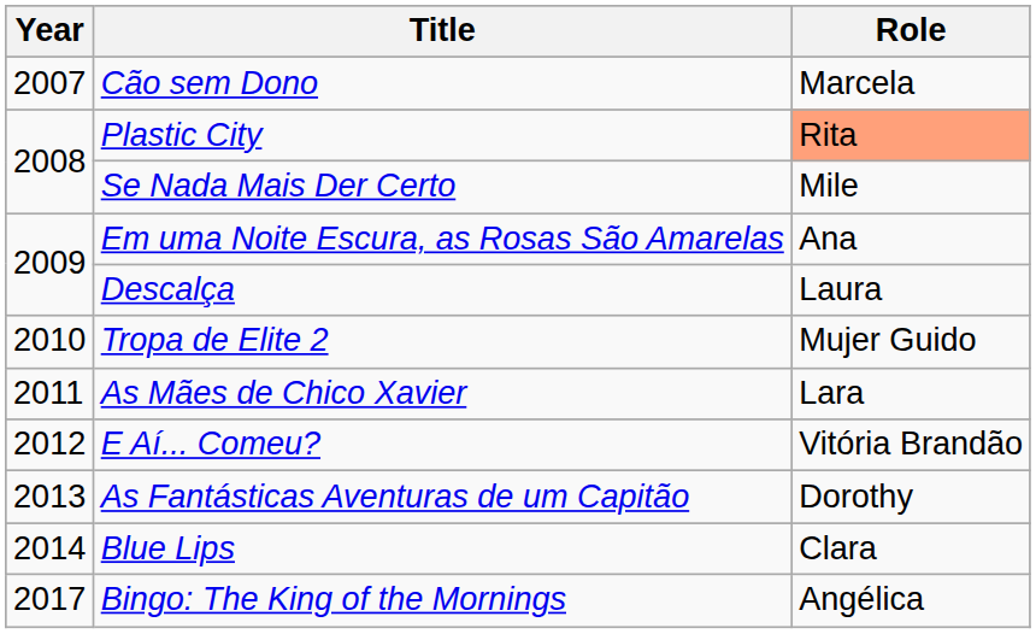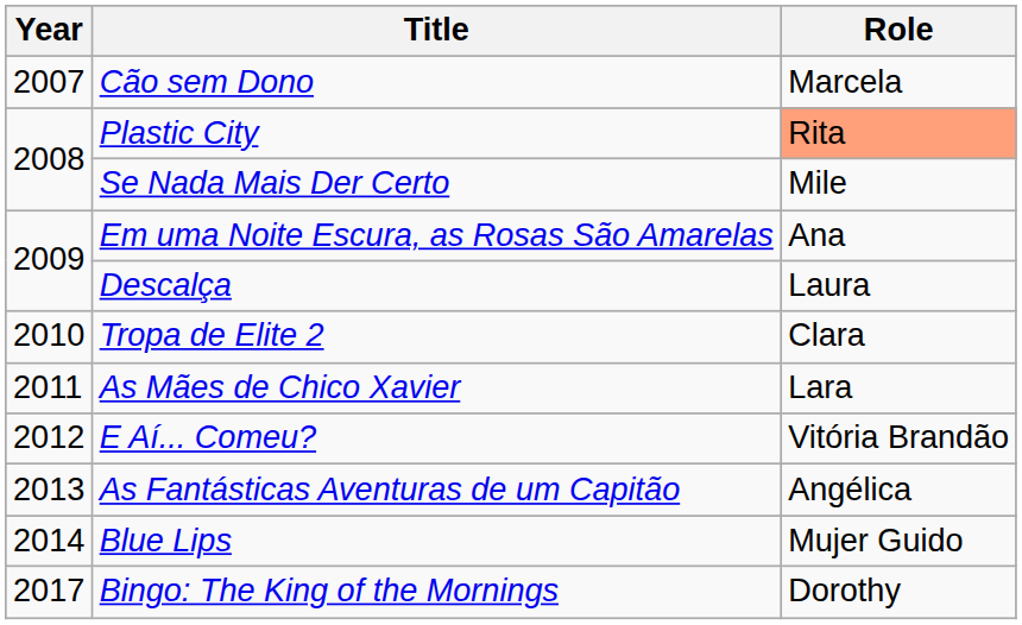Tropa de Elite 2 | Role: Mujer Guido -> Clara
As Fantásticas Aventuras de um Capitão | Role: Dorothy -> Angélica
Blue Lips | Role: Clara -> Mujer Guido
Bingo: The King of the Mornings | Role: Angélica -> Dorothy
